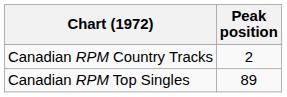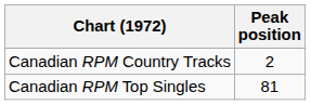Canadian RPM Top Singles | Peak position: 89 -> 81
